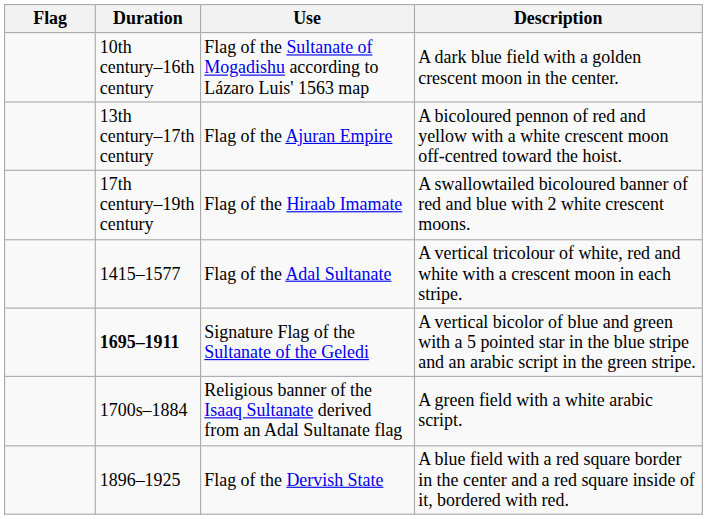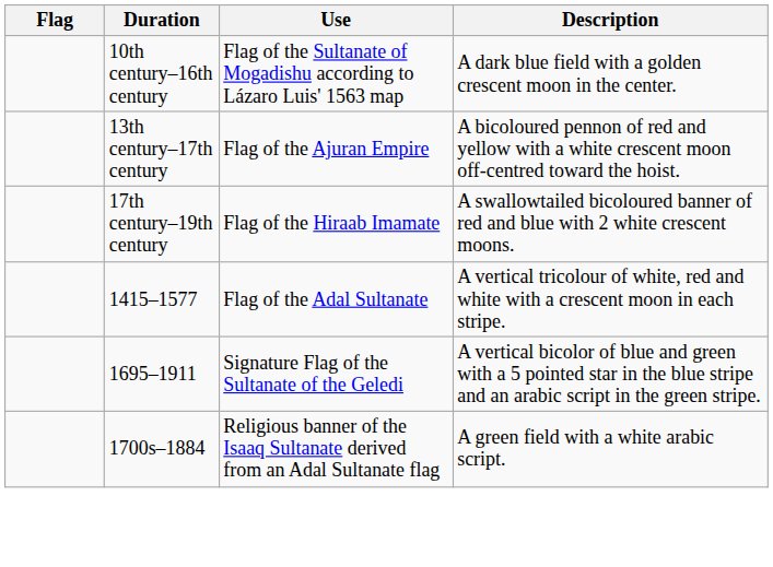Signature Flag of the Sultanate of the Geledi | Duration: bold -> normal
- row: 1896–1925 | Flag of the Dervish State | A blue field with a red square border in the center and a red square inside of it, bordered with red.
